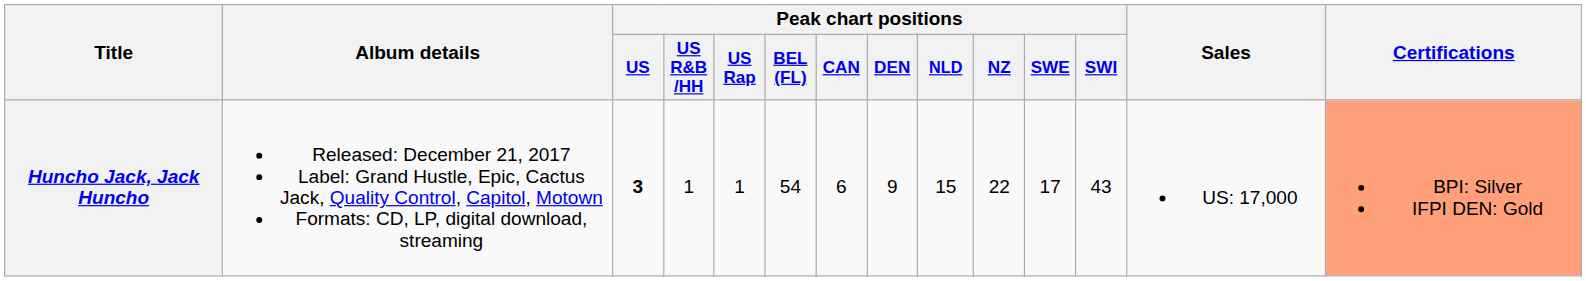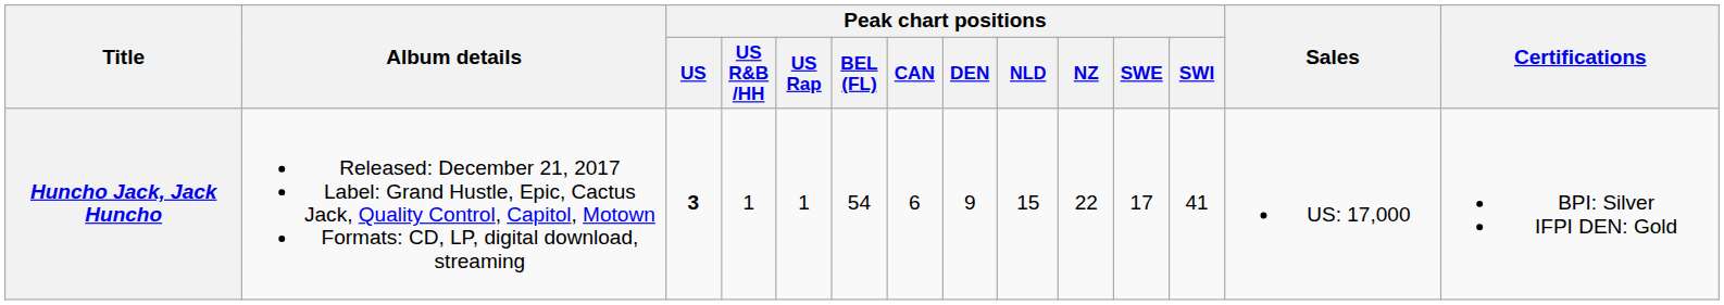Huncho Jack, Jack Huncho | Peak chart positions / SWI: 43 -> 41
Huncho Jack, Jack Huncho | Certifications: lightsalmon background -> no background
